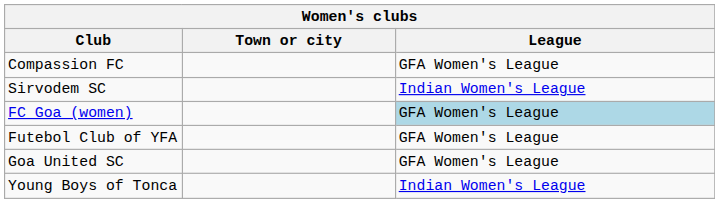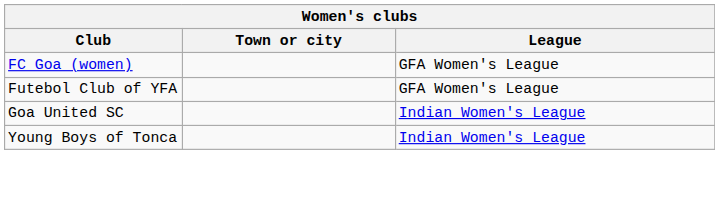- row: Compassion FC | GFA Women's League
- row: Sirvodem SC | Indian Women's League
FC Goa (women) | League: lightblue background -> no background
Goa United SC | League: GFA Women's League -> Indian Women's League
